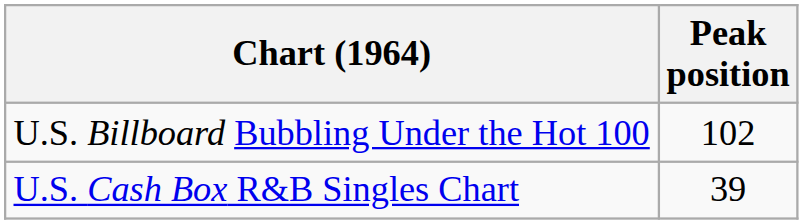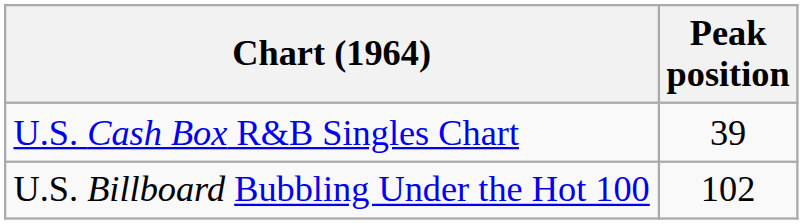rows swapped: U.S. Billboard Bubbling Under the Hot 100 <-> U.S. Cash Box R&B Singles Chart
